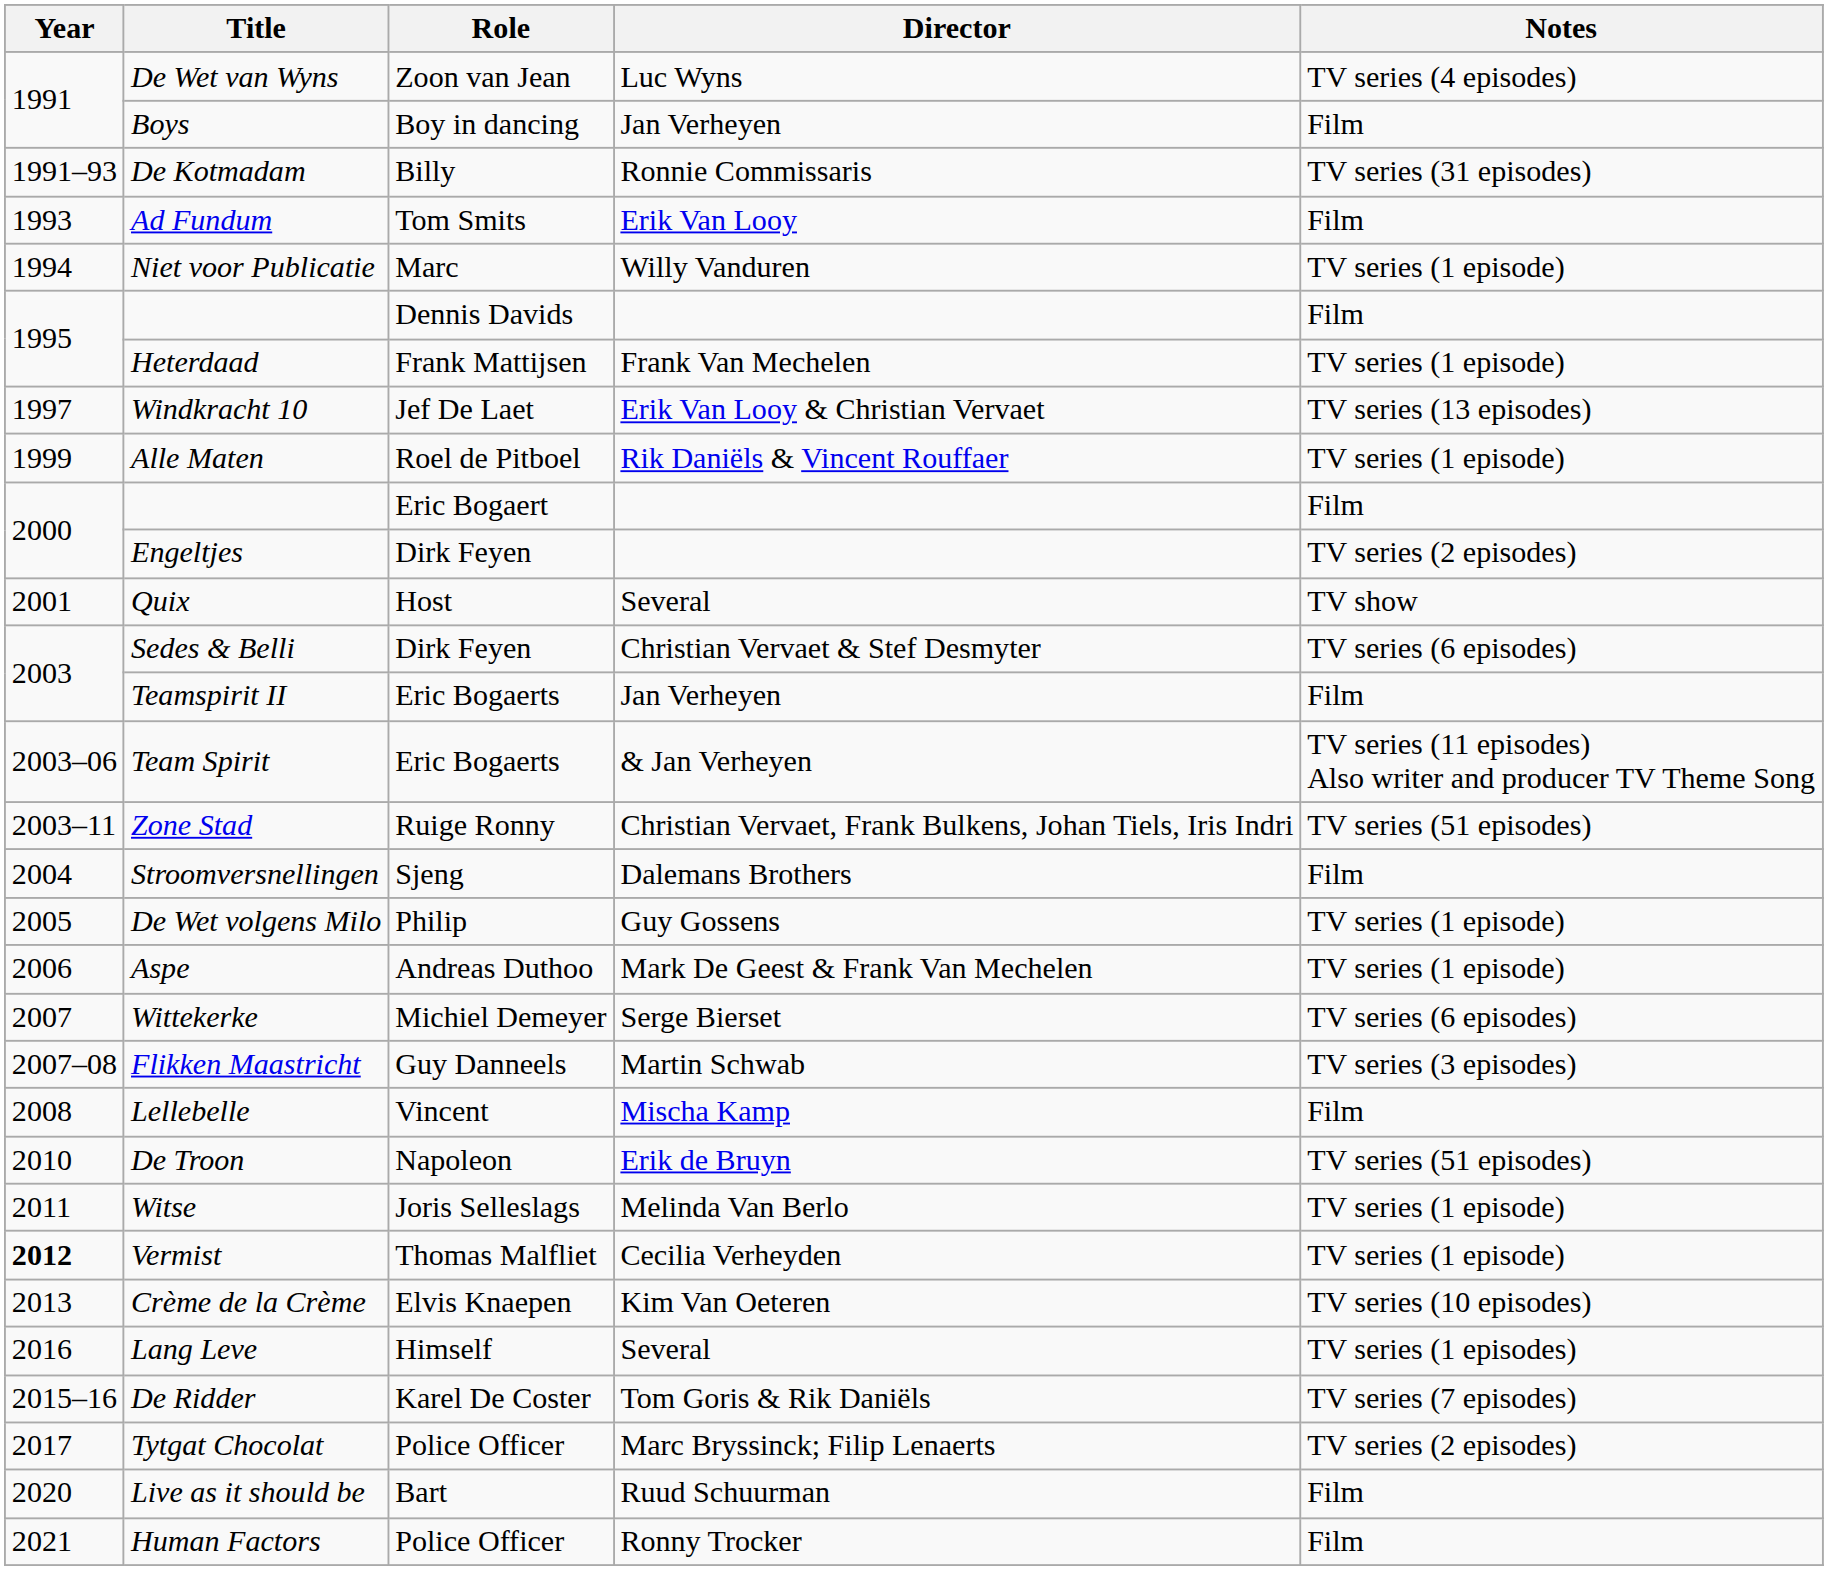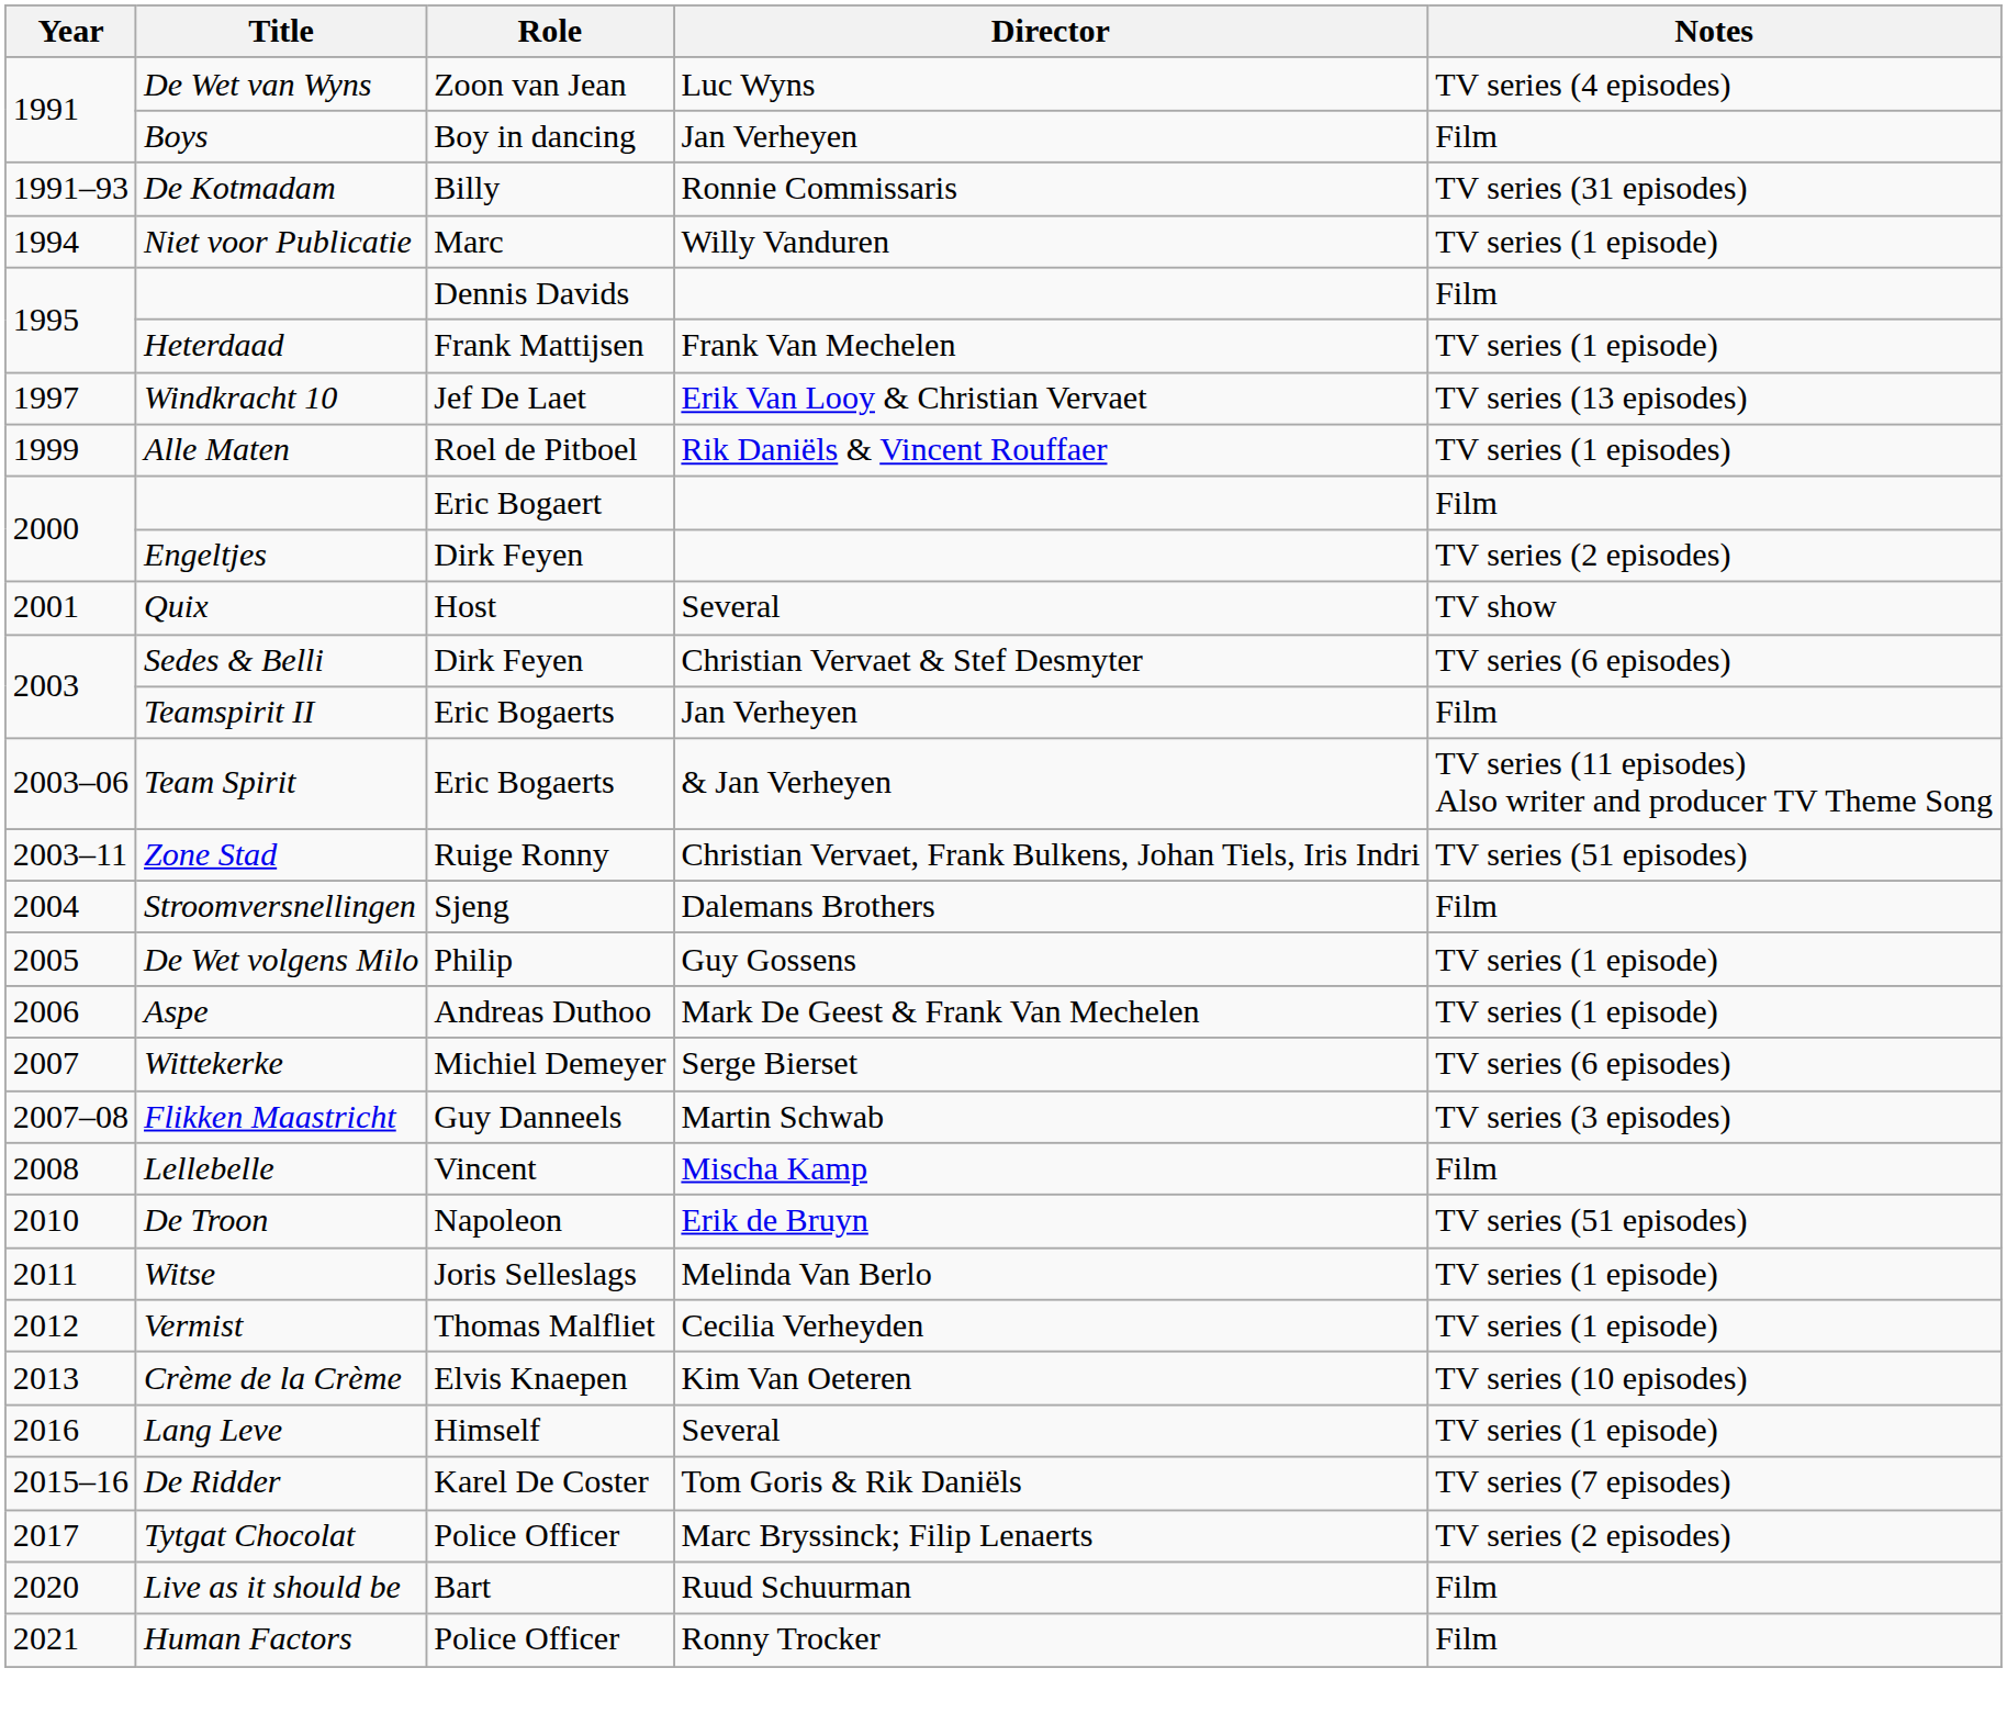- row: 1993 | Ad Fundum | Tom Smits | Erik Van Looy | Film
Alle Maten | Notes: TV series (1 episode) -> TV series (1 episodes)
Vermist | Year: bold -> normal
Lang Leve | Notes: TV series (1 episodes) -> TV series (1 episode)
